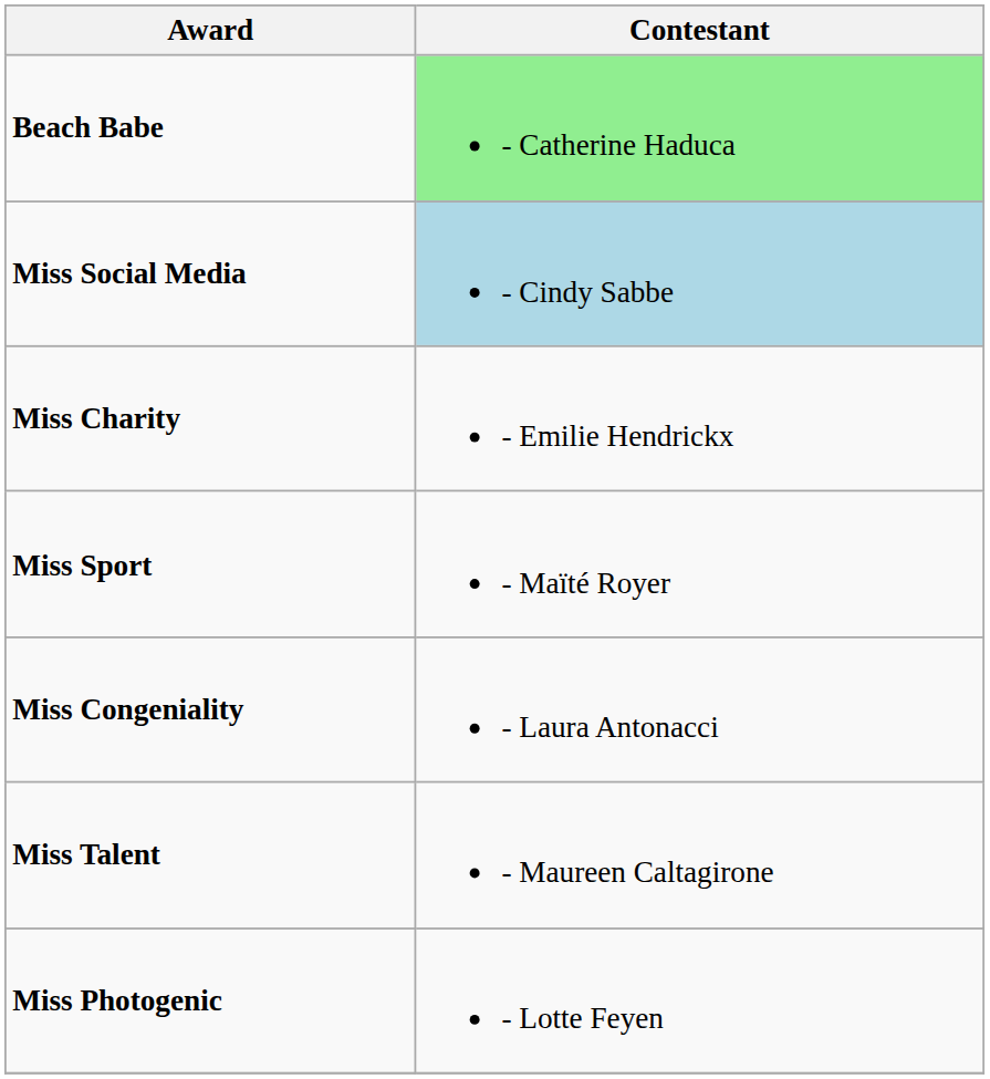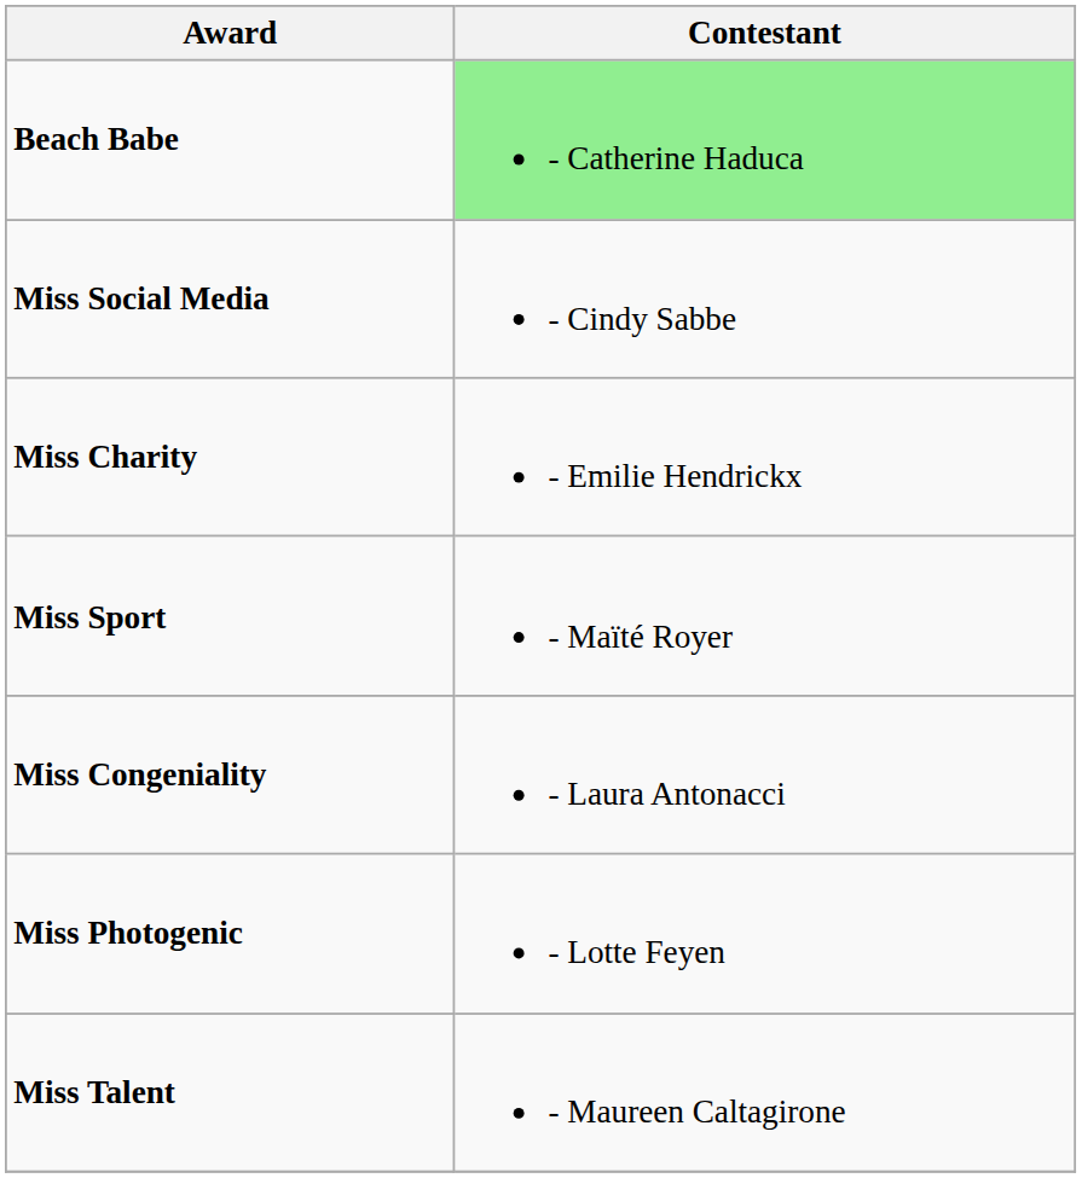Miss Social Media | Contestant: lightblue background -> no background
rows swapped: Miss Talent <-> Miss Photogenic
